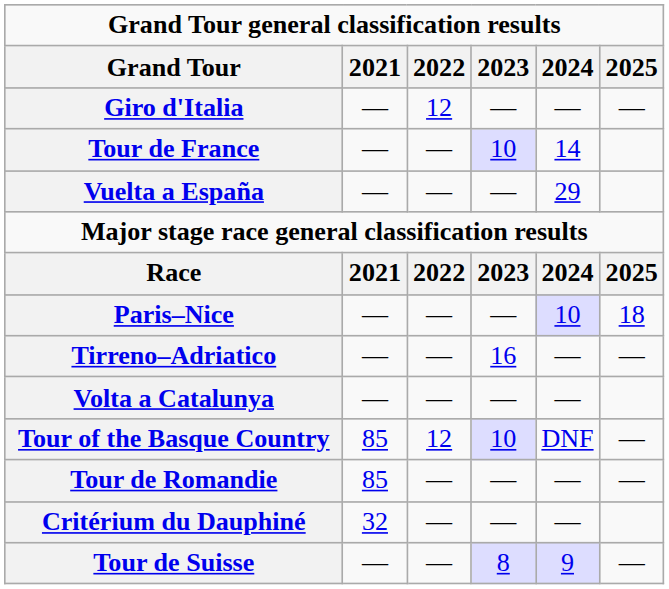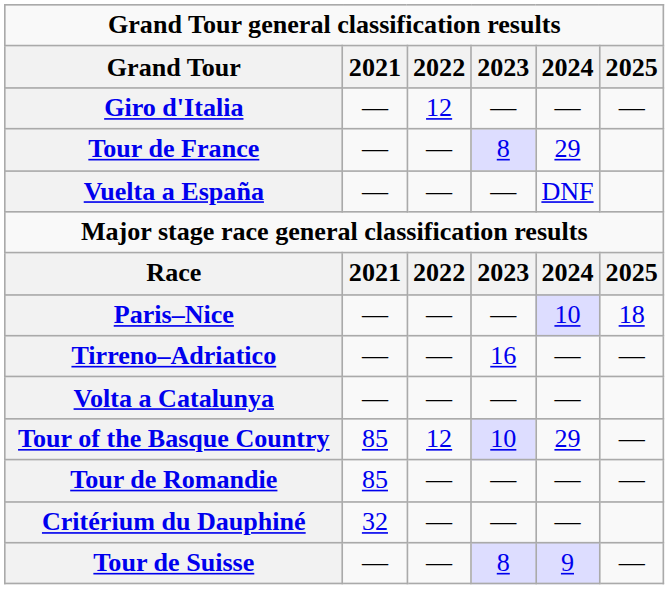Tour de France | 2023: 10 -> 8
Tour de France | 2024: 14 -> 29
Vuelta a España | 2024: 29 -> DNF
Tour of the Basque Country | 2024: DNF -> 29
